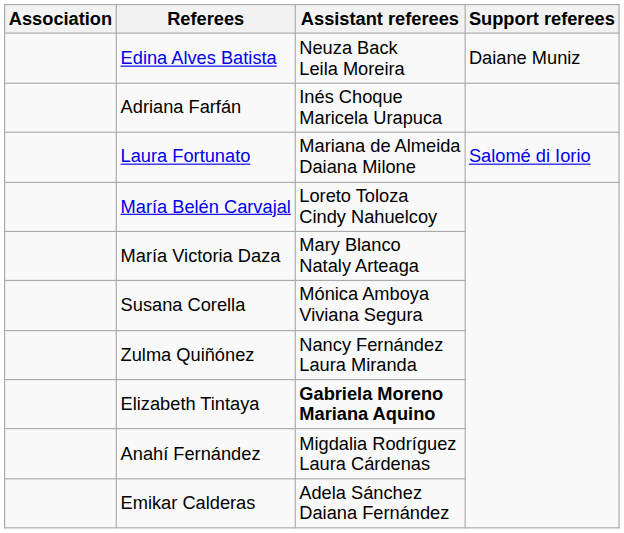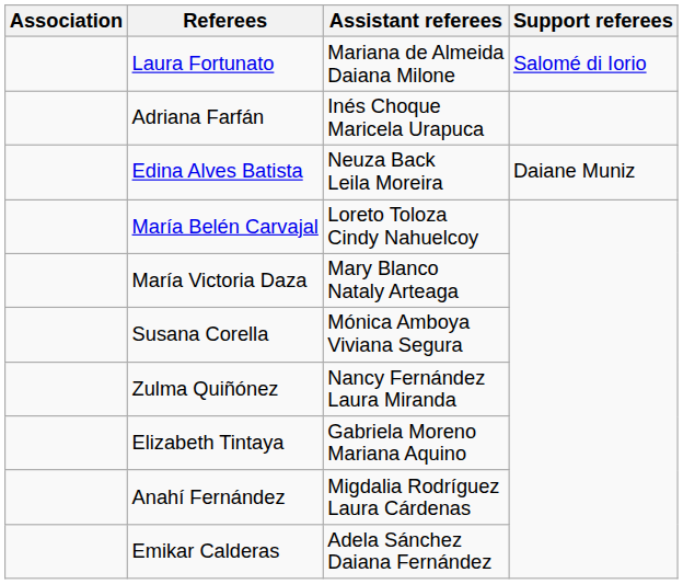rows swapped: Laura Fortunato <-> Edina Alves Batista
Elizabeth Tintaya | Assistant referees: bold -> normal
